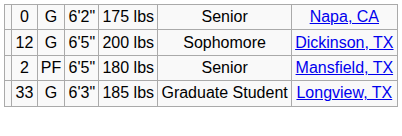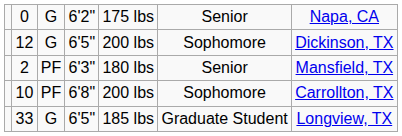2 | column 4: 6'5" -> 6'3"
+ row: 10 | PF | 6'8" | 200 lbs | Sophomore | Carrollton, TX
33 | column 4: 6'3" -> 6'5"
